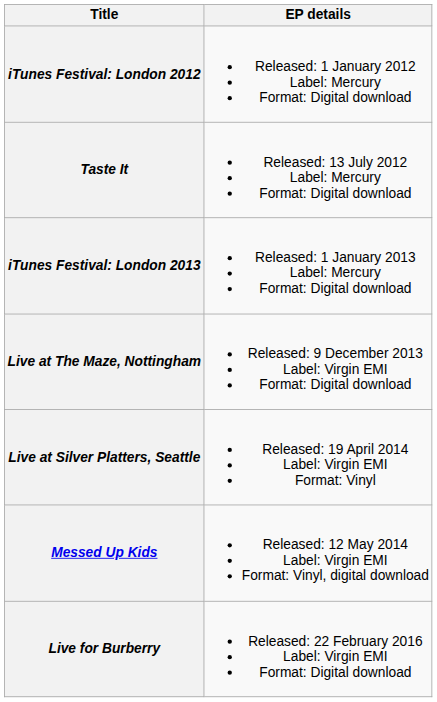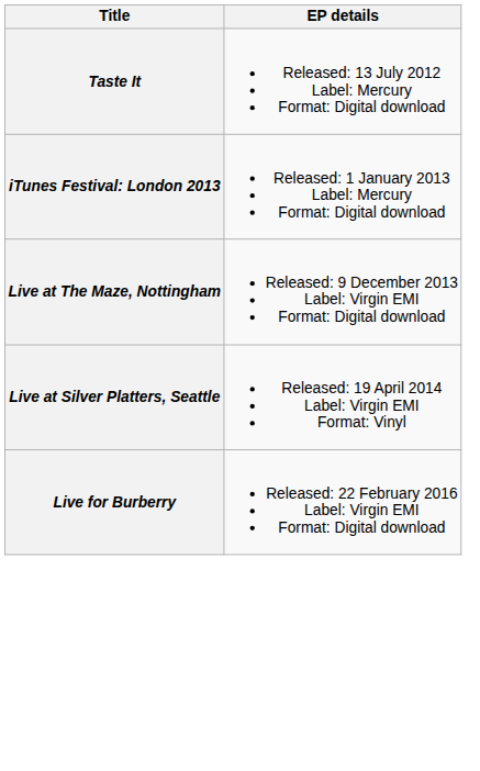- row: iTunes Festival: London 2012 | Released: 1 January 2012 Label: Mercury Format: Digital download
- row: Messed Up Kids | Released: 12 May 2014 Label: Virgin EMI Format: Vinyl, digital download
